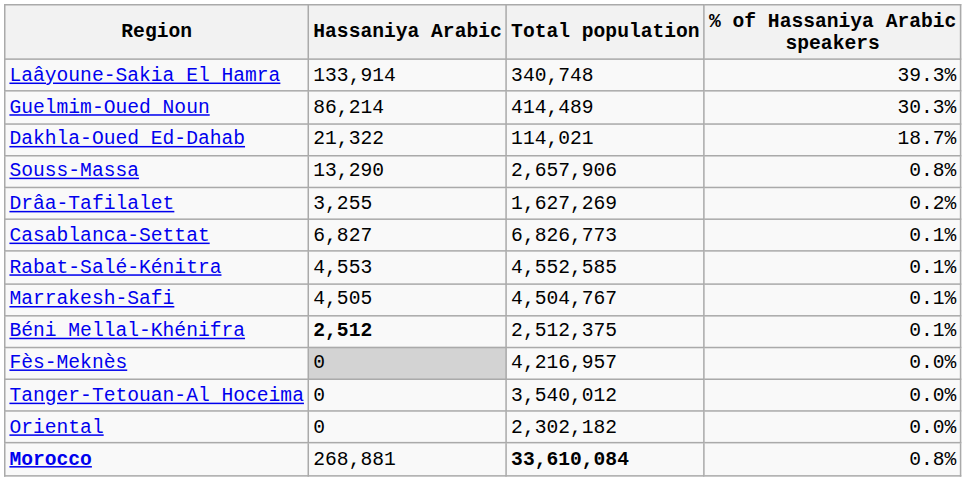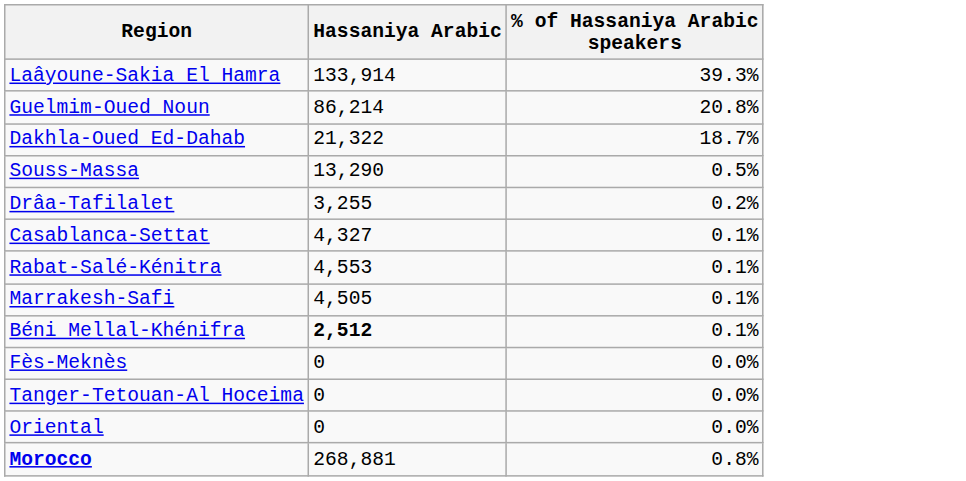- column: Total population | 340,748 | 414,489 | 114,021 | 2,657,906 | 1,627,269 | 6,826,773 | 4,552,585 | 4,504,767 | 2,512,375 | 4,216,957 | 3,540,012 | 2,302,182 | 33,610,084
Guelmim-Oued Noun | % of Hassaniya Arabic speakers: 30.3% -> 20.8%
Souss-Massa | % of Hassaniya Arabic speakers: 0.8% -> 0.5%
Casablanca-Settat | Hassaniya Arabic: 6,827 -> 4,327
Fès-Meknès | Hassaniya Arabic: lightgrey background -> no background
